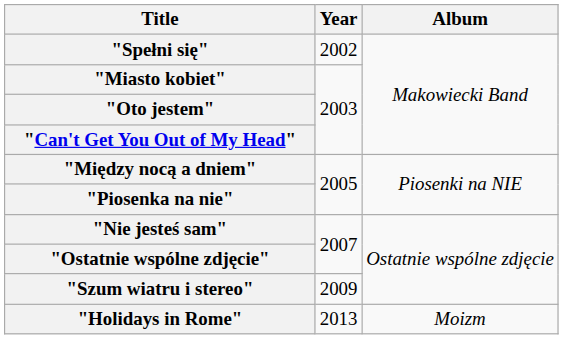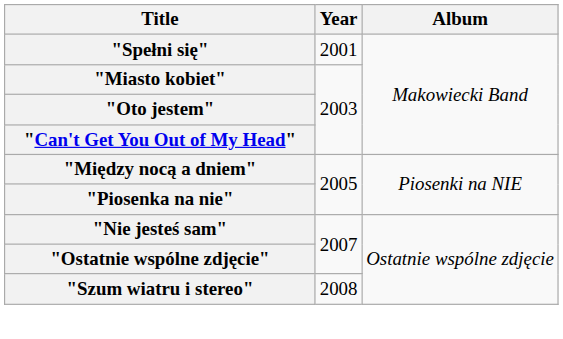"Spełni się" | Year: 2002 -> 2001
"Szum wiatru i stereo" | Year: 2009 -> 2008
- row: "Holidays in Rome" | 2013 | Moizm
